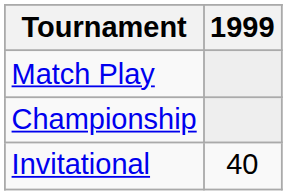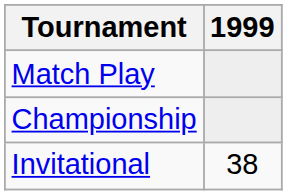Invitational | 1999: 40 -> 38
